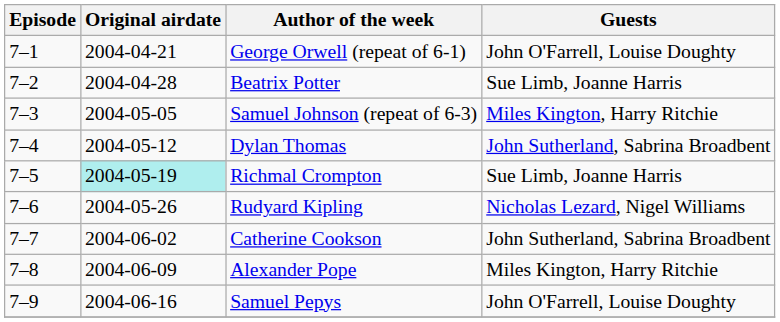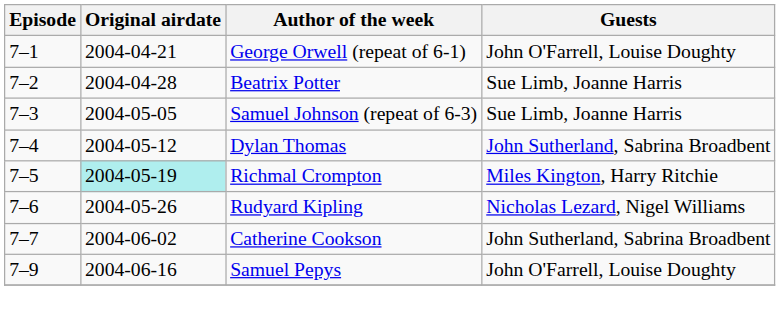Samuel Johnson (repeat of 6-3) | Guests: Miles Kington, Harry Ritchie -> Sue Limb, Joanne Harris
Richmal Crompton | Guests: Sue Limb, Joanne Harris -> Miles Kington, Harry Ritchie
- row: 7–8 | 2004-06-09 | Alexander Pope | Miles Kington, Harry Ritchie
